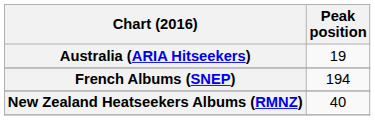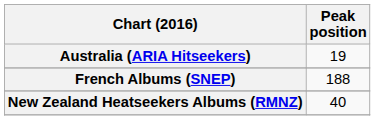French Albums (SNEP) | Peak position: 194 -> 188
